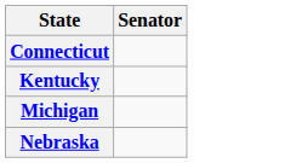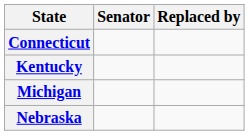+ column: Replaced by
